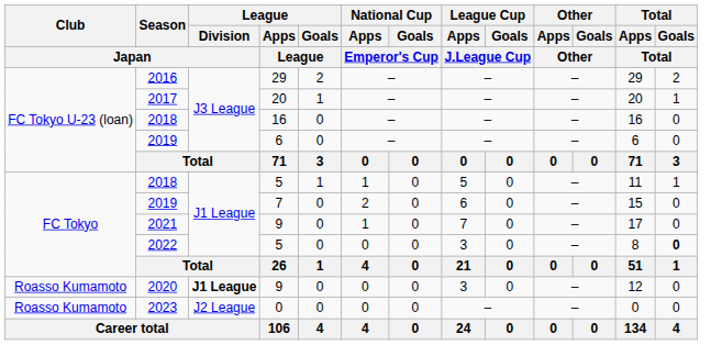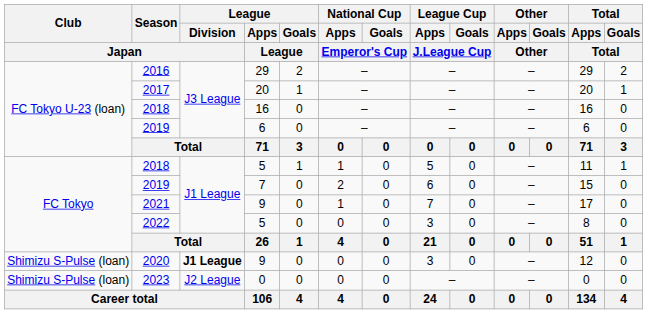2022 | Total / Goals / Total: bold -> normal
2020 | Club / Japan: Roasso Kumamoto -> Shimizu S-Pulse (loan)
2023 | Club / Japan: Roasso Kumamoto -> Shimizu S-Pulse (loan)
